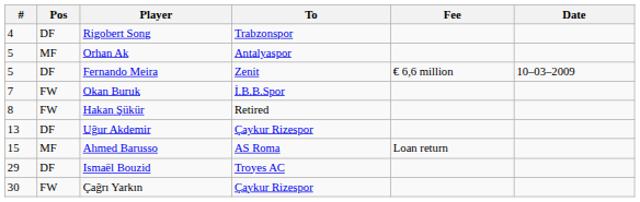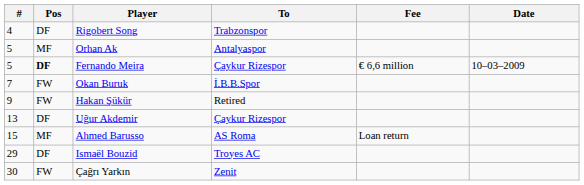Fernando Meira | Pos: normal -> bold
Fernando Meira | To: Zenit -> Çaykur Rizespor
Hakan Şükür | #: 8 -> 9
Çağrı Yarkın | To: Çaykur Rizespor -> Zenit
